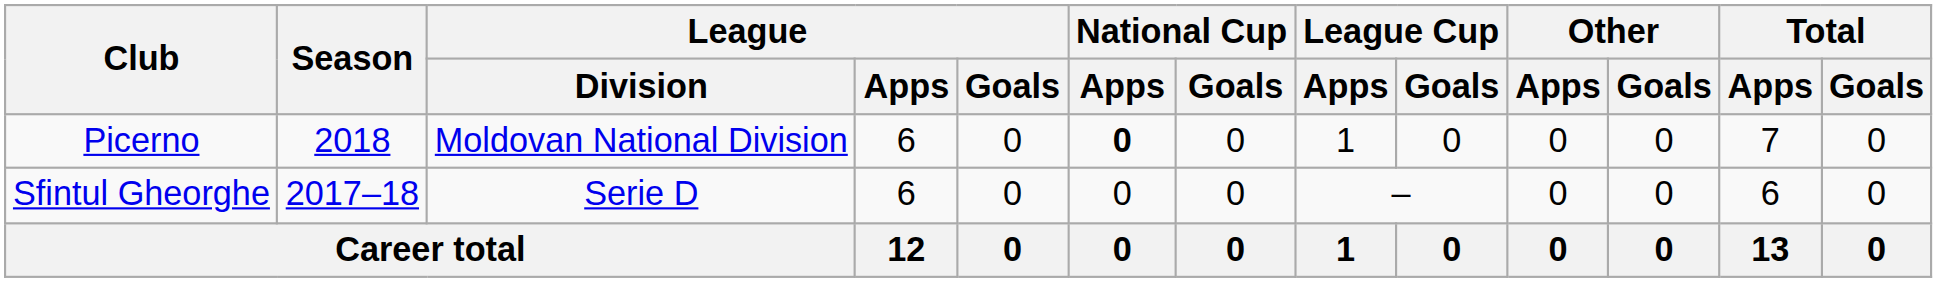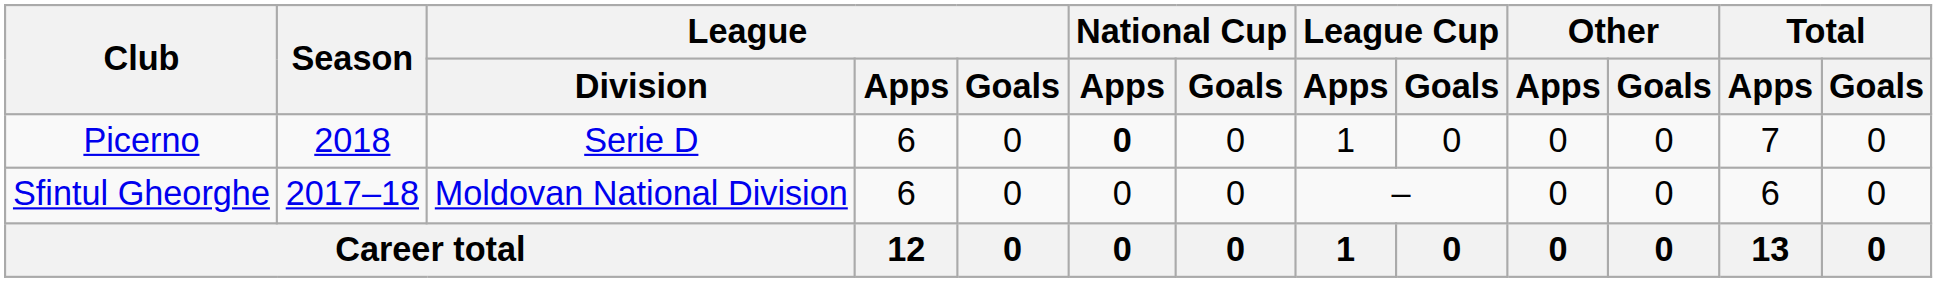Picerno | League / Division: Moldovan National Division -> Serie D
Sfintul Gheorghe | League / Division: Serie D -> Moldovan National Division
